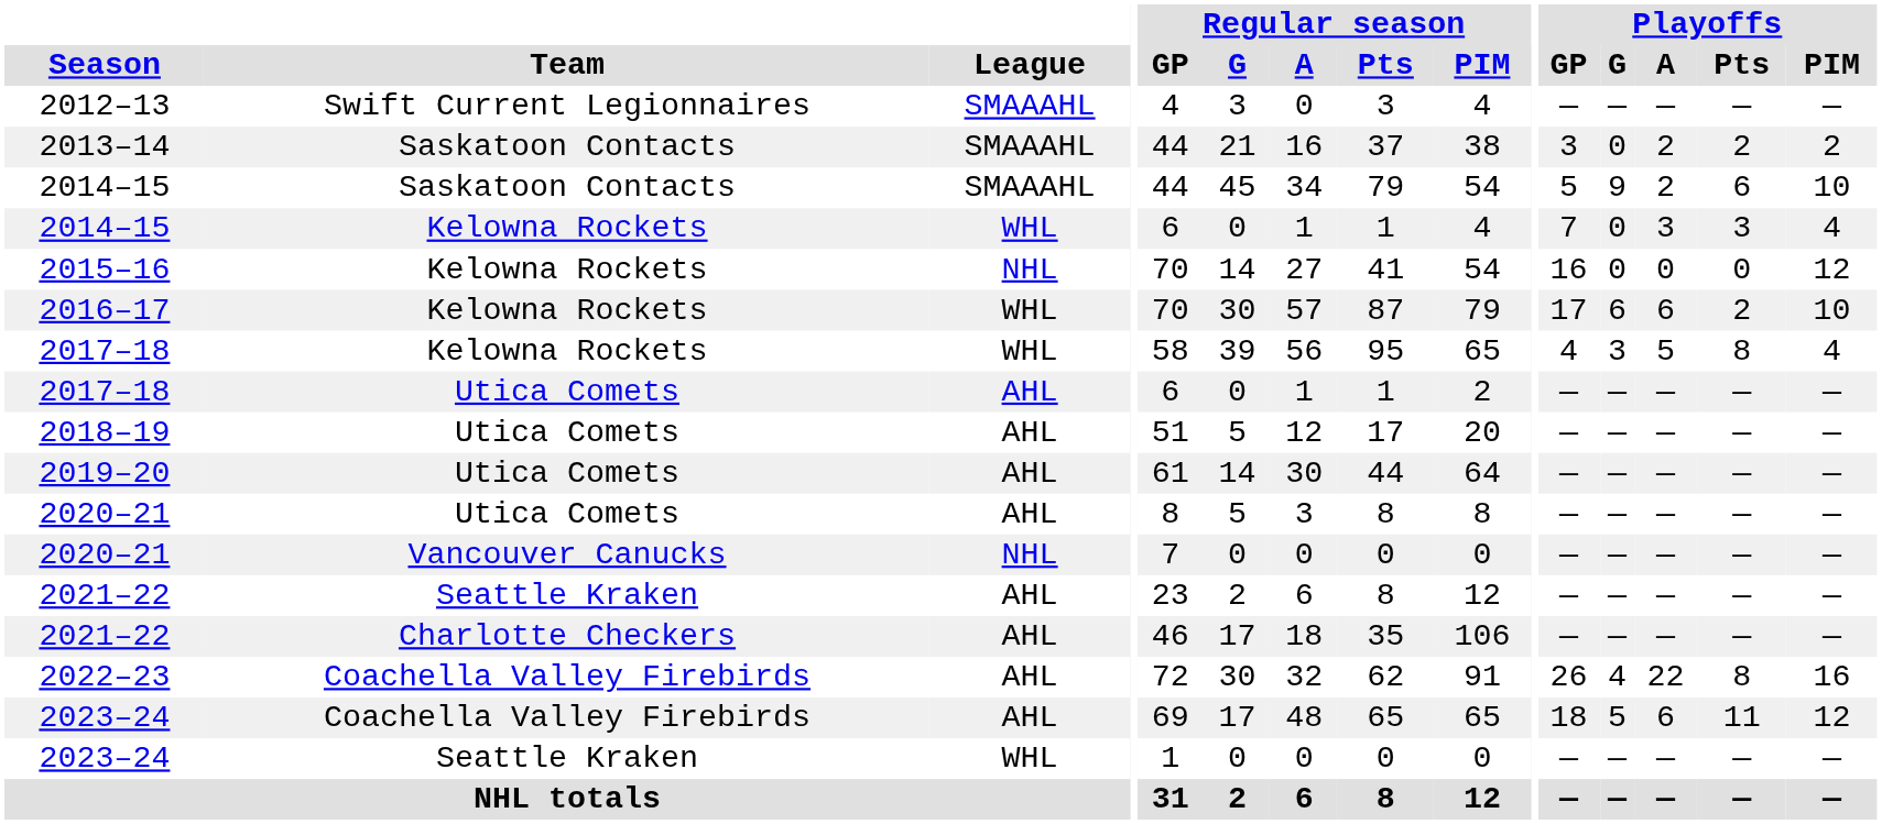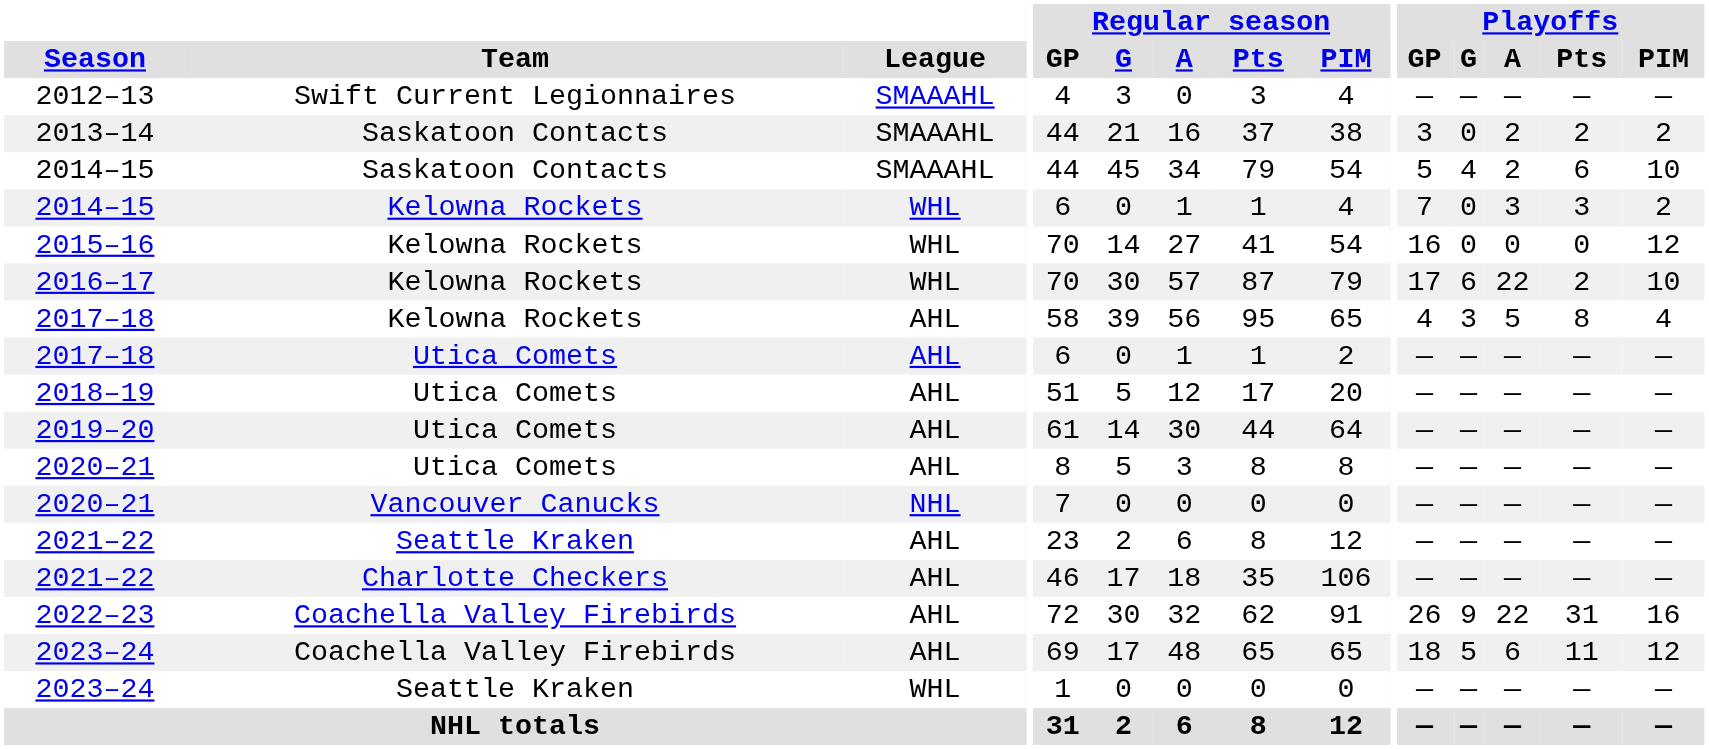2014–15 / Saskatoon Contacts | Playoffs / G: 9 -> 4
2014–15 / Kelowna Rockets | Playoffs / PIM: 4 -> 2
2015–16 | League: NHL -> WHL
2016–17 | Playoffs / A: 6 -> 22
2017–18 / Kelowna Rockets | League: WHL -> AHL
2022–23 | Playoffs / G: 4 -> 9
2022–23 | Playoffs / Pts: 8 -> 31
